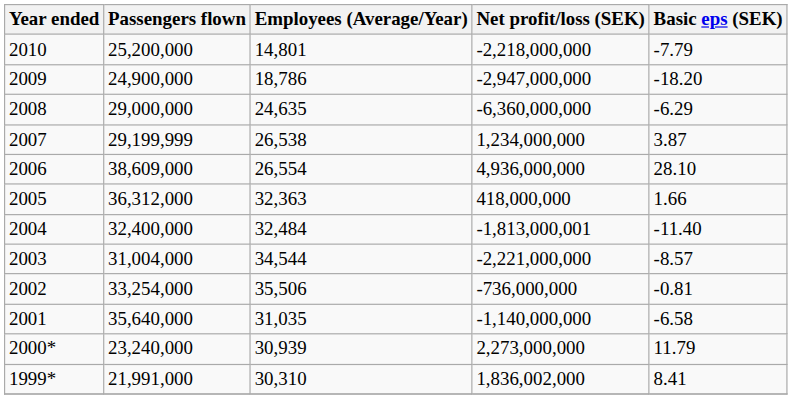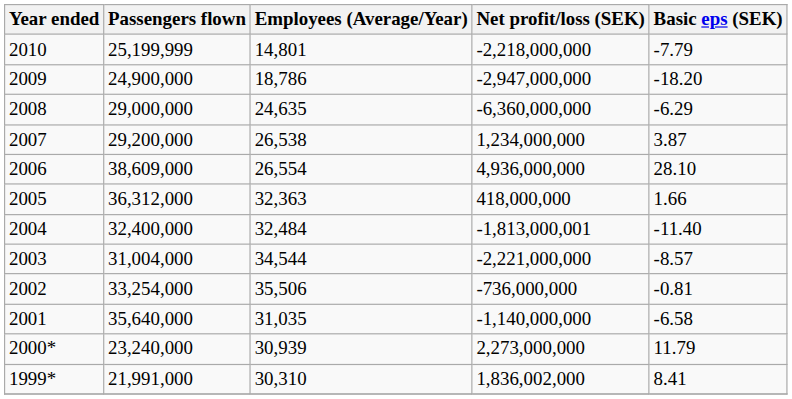2010 | Passengers flown: 25,200,000 -> 25,199,999
2007 | Passengers flown: 29,199,999 -> 29,200,000
